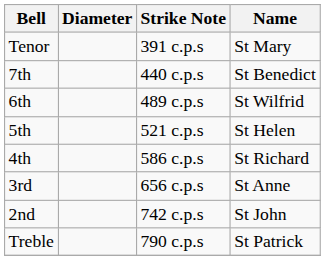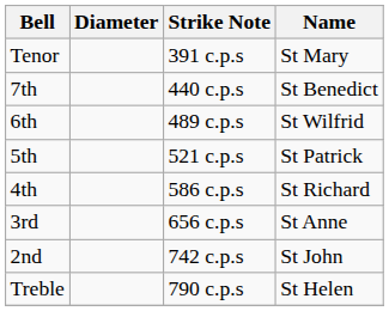5th | Name: St Helen -> St Patrick
Treble | Name: St Patrick -> St Helen
